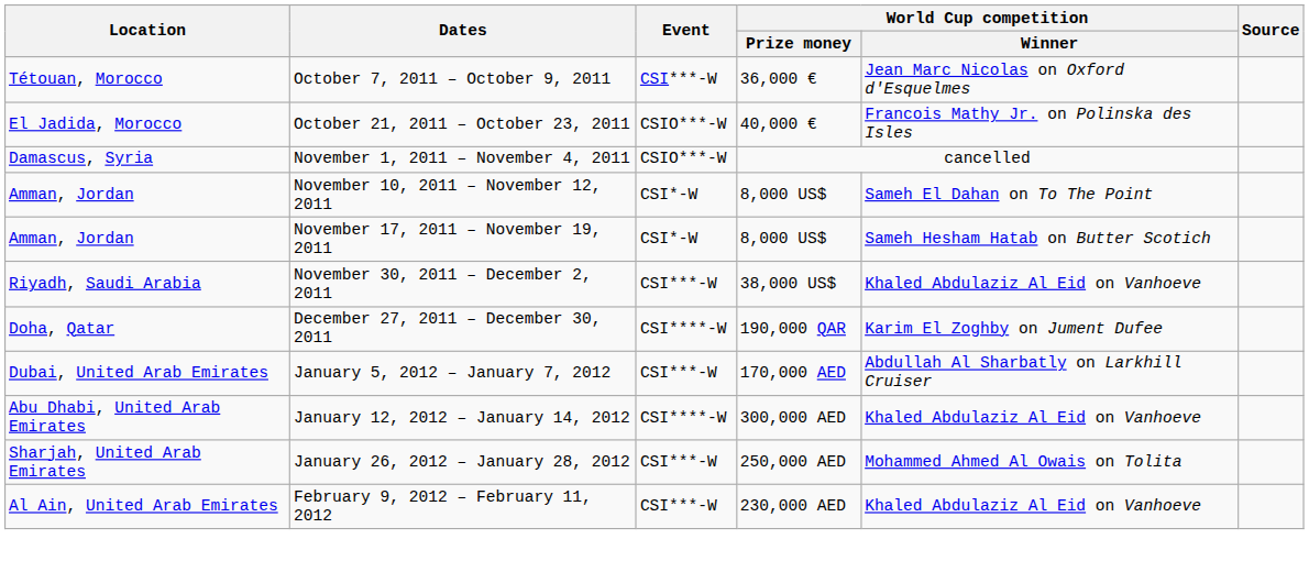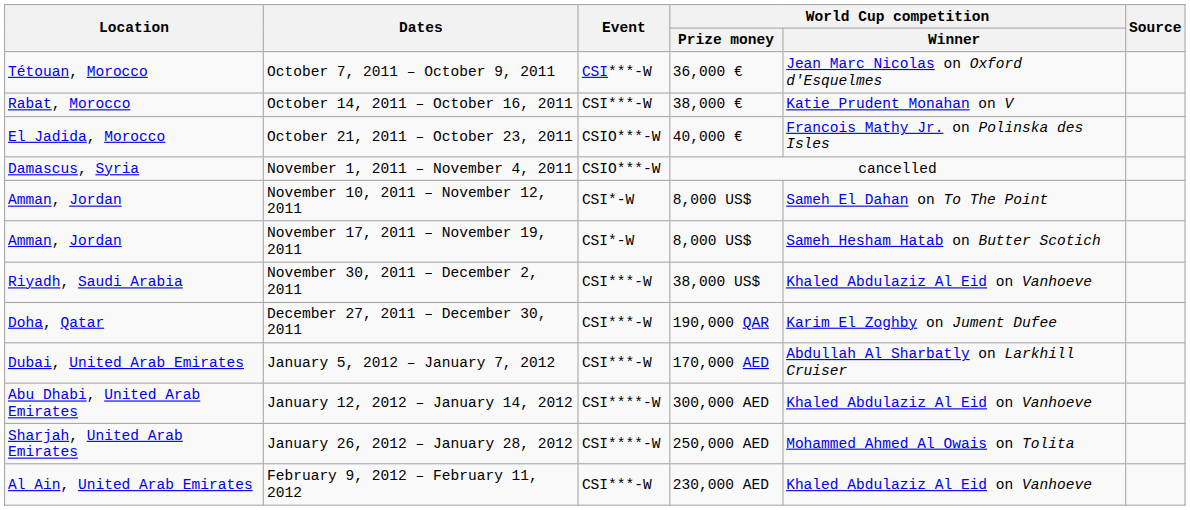+ row: Rabat, Morocco | October 14, 2011 – October 16, 2011 | CSI***-W | 38,000 € | Katie Prudent Monahan on V
December 27, 2011 – December 30, 2011 | Event: CSI****-W -> CSI***-W
January 26, 2012 – January 28, 2012 | Event: CSI***-W -> CSI****-W
